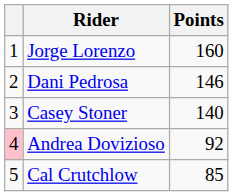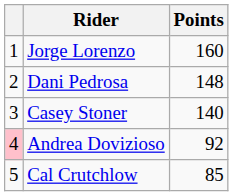Dani Pedrosa | Points: 146 -> 148
